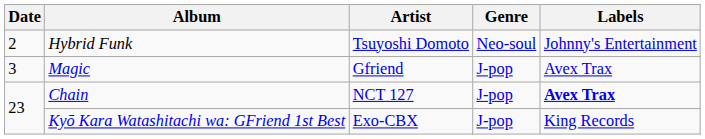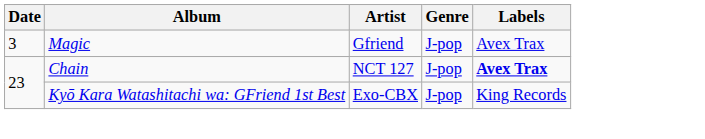- row: 2 | Hybrid Funk | Tsuyoshi Domoto | Neo-soul | Johnny's Entertainment
